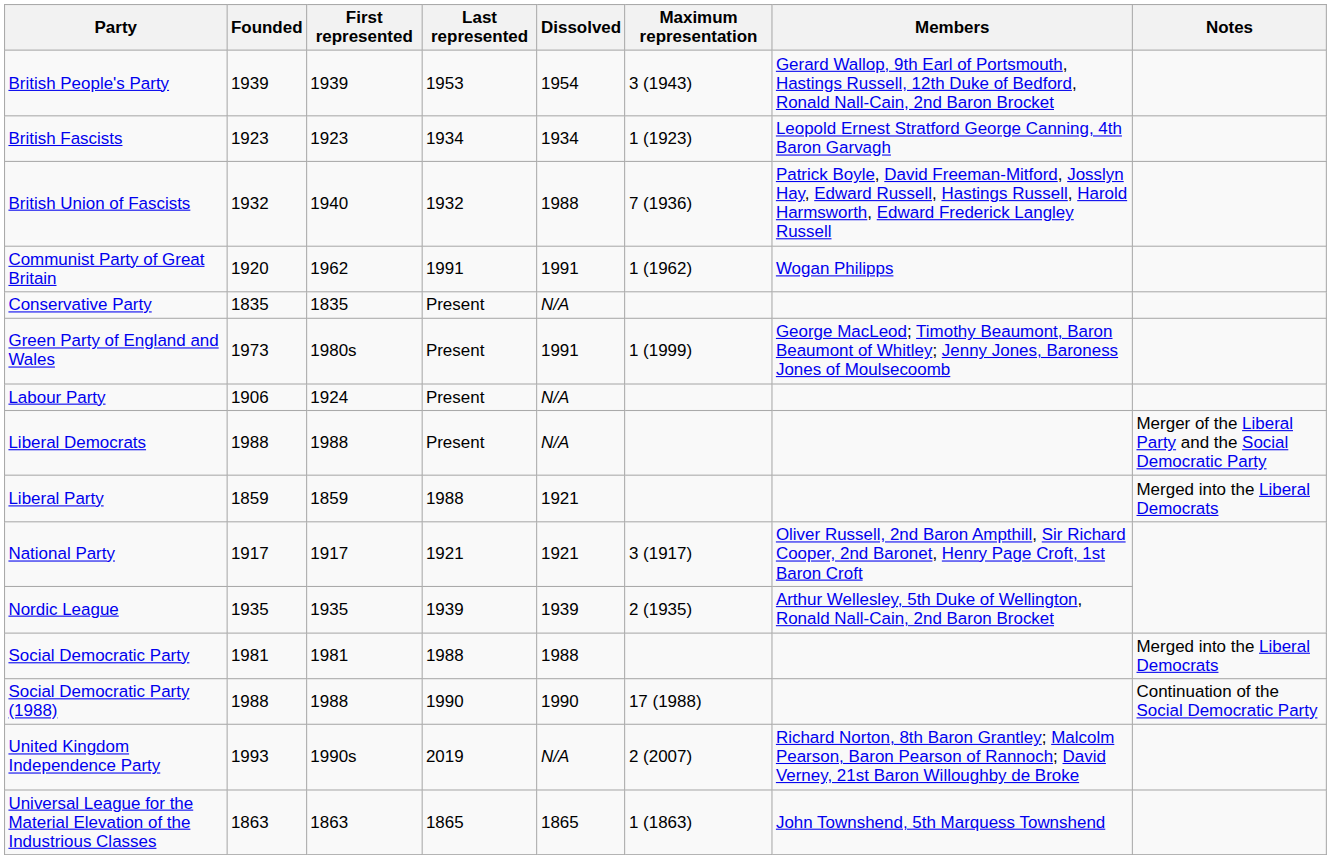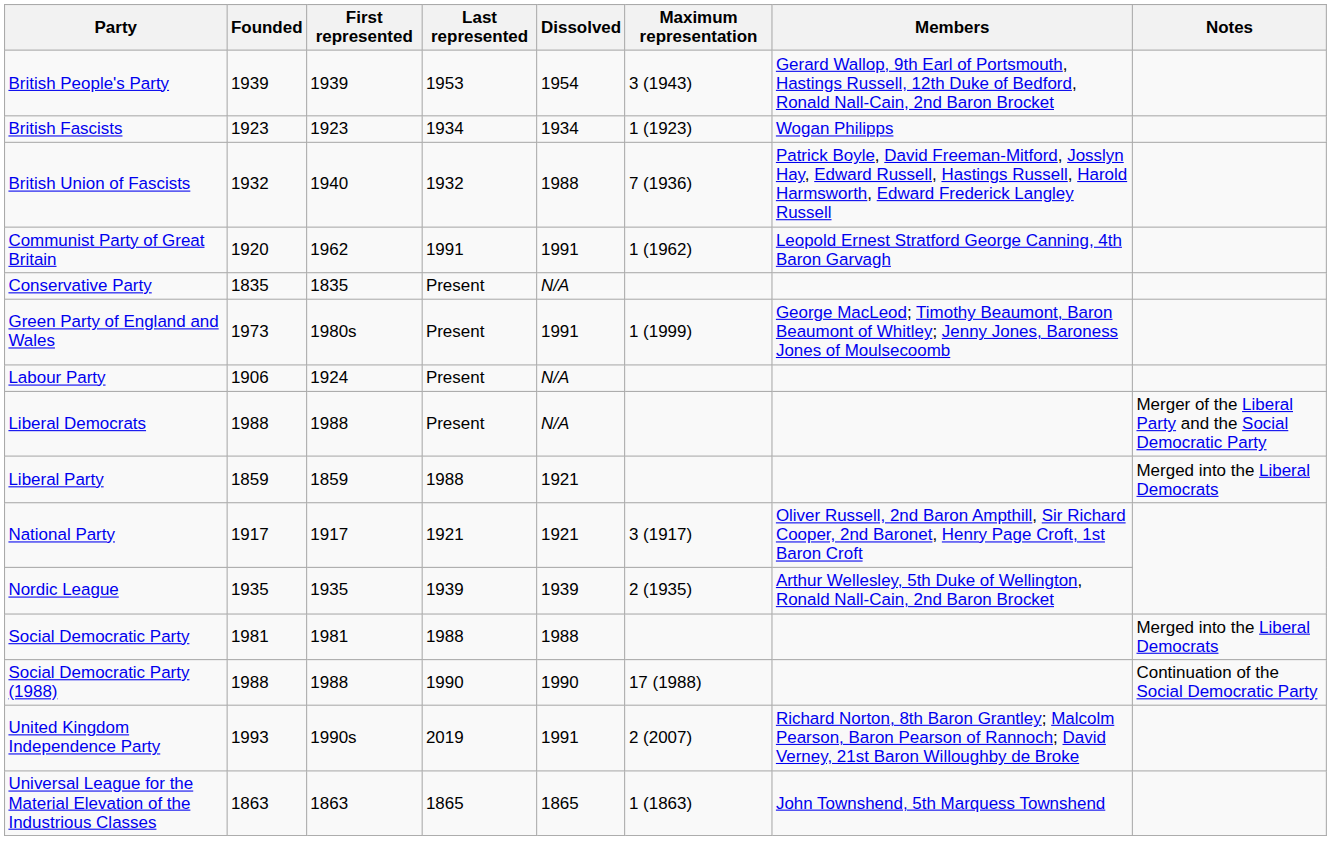British Fascists | Members: Leopold Ernest Stratford George Canning, 4th Baron Garvagh -> Wogan Philipps
Communist Party of Great Britain | Members: Wogan Philipps -> Leopold Ernest Stratford George Canning, 4th Baron Garvagh
United Kingdom Independence Party | Dissolved: N/A -> 1991
